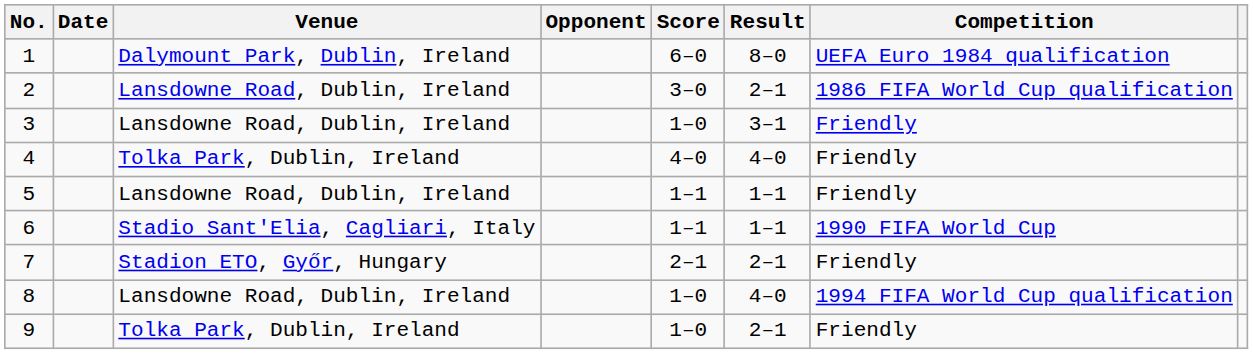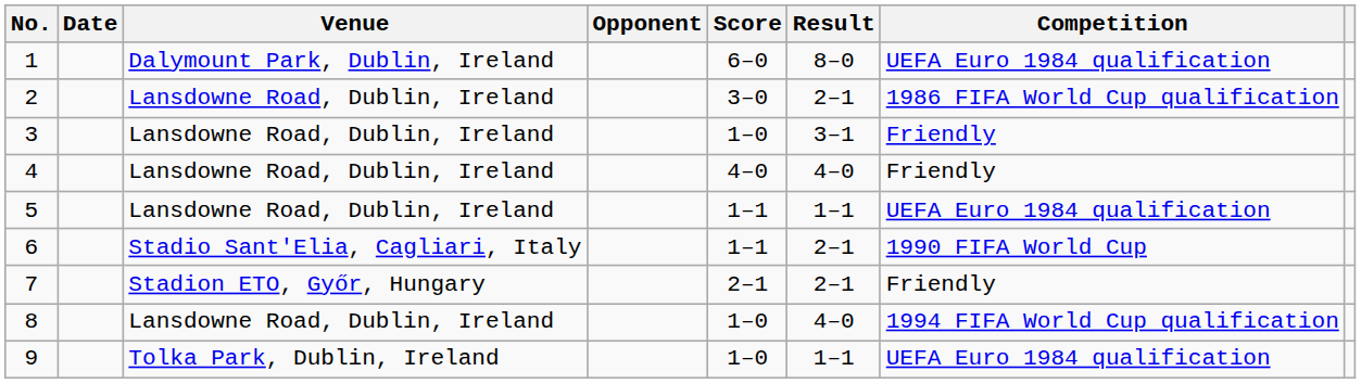4 | Venue: Tolka Park, Dublin, Ireland -> Lansdowne Road, Dublin, Ireland
5 | Competition: Friendly -> UEFA Euro 1984 qualification
6 | Result: 1–1 -> 2–1
9 | Result: 2–1 -> 1–1
9 | Competition: Friendly -> UEFA Euro 1984 qualification
